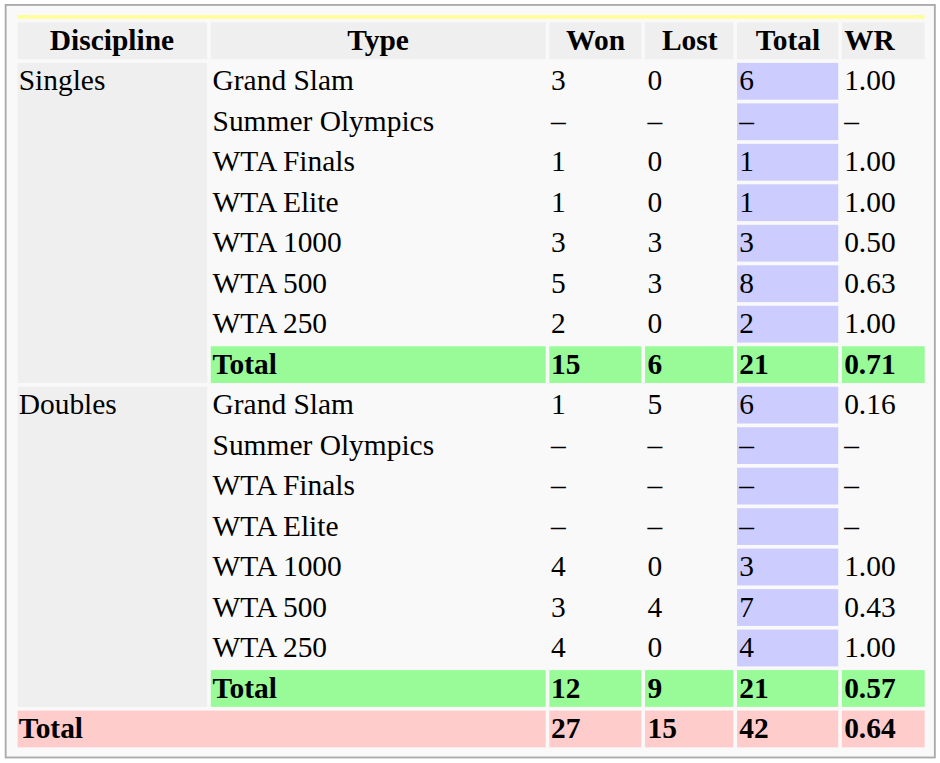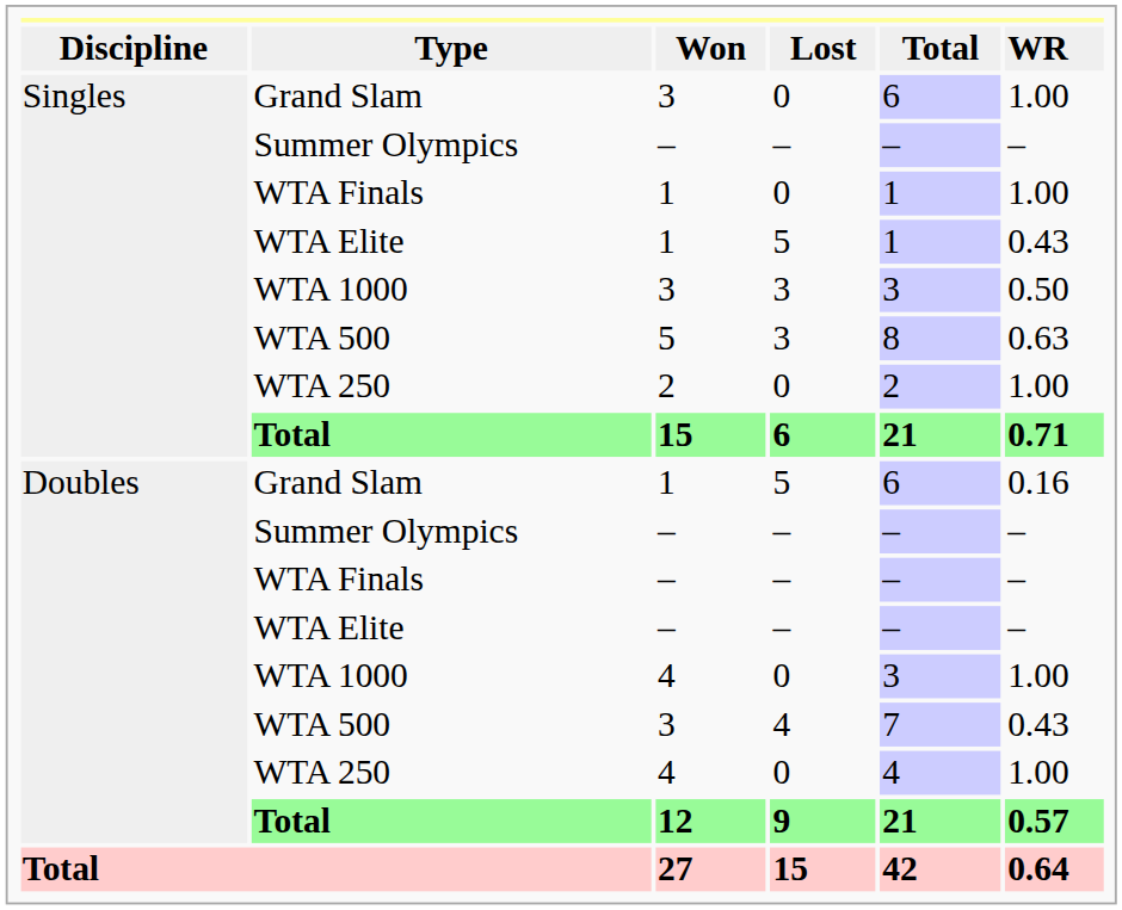WTA Elite / 1 | column 4: 0 -> 5
WTA Elite / 1 | column 6: 1.00 -> 0.43
